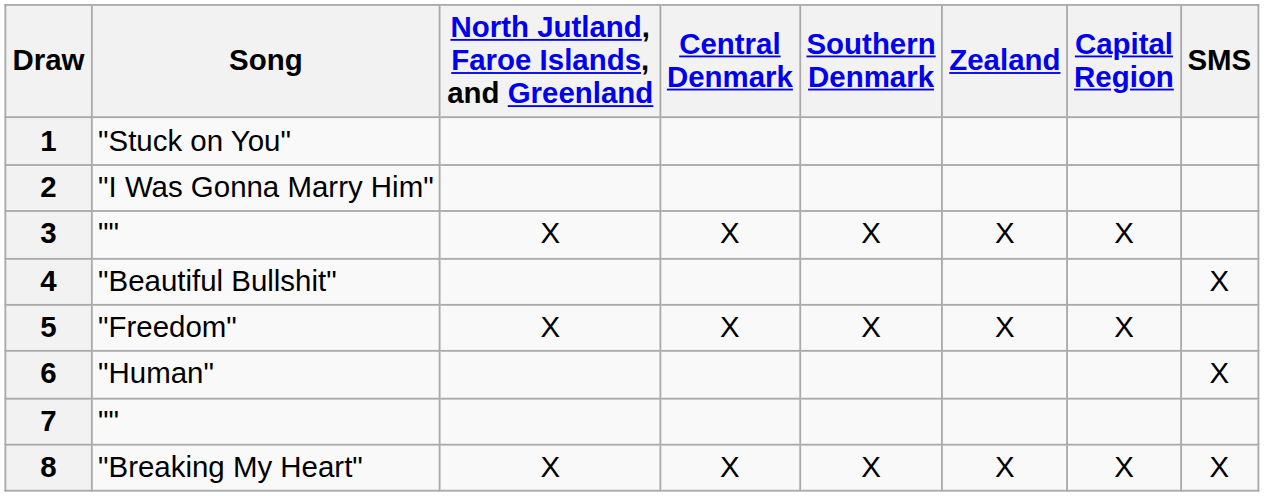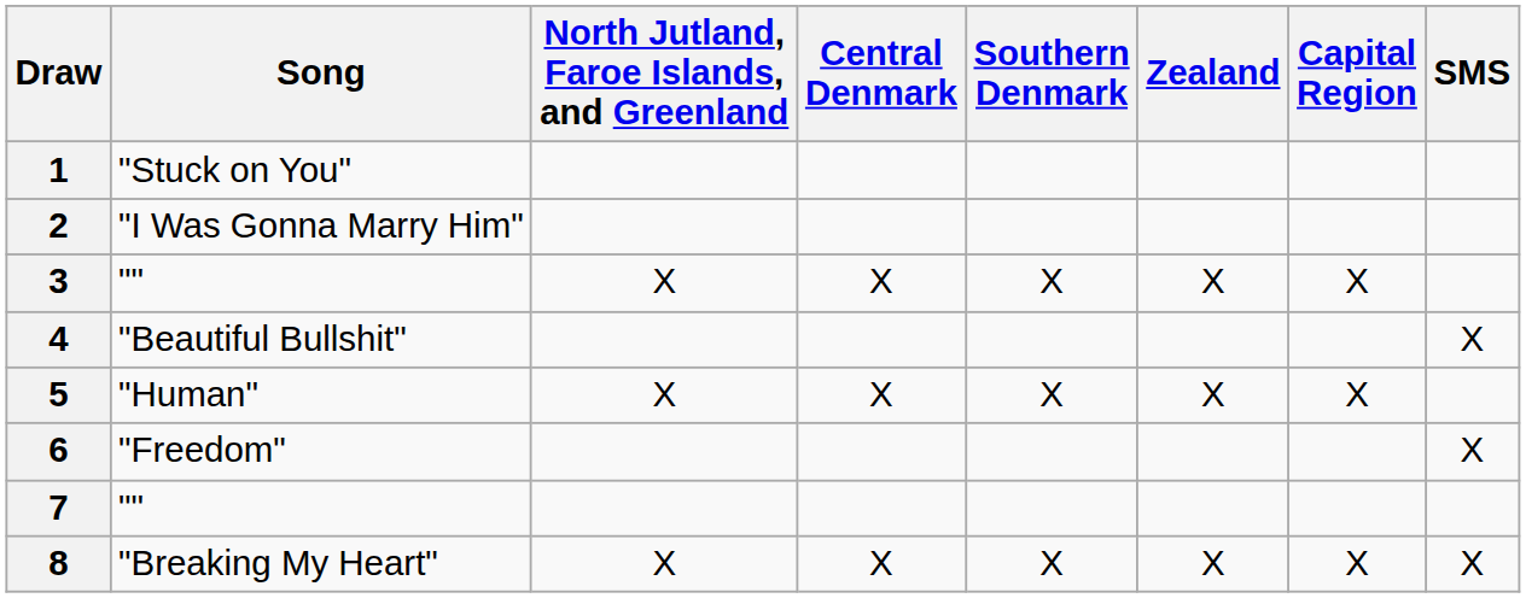5 | Song: "Freedom" -> "Human"
6 | Song: "Human" -> "Freedom"
